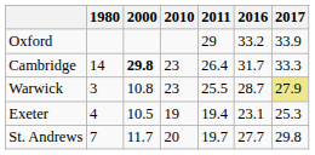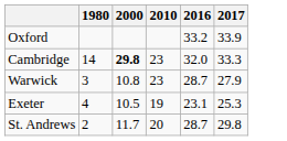- column: 2011 | 29 | 26.4 | 25.5 | 19.4 | 19.7
Cambridge | 2016: 31.7 -> 32.0
Warwick | 2017: khaki background -> no background
St. Andrews | 1980: 7 -> 2
St. Andrews | 2016: 27.7 -> 28.7
